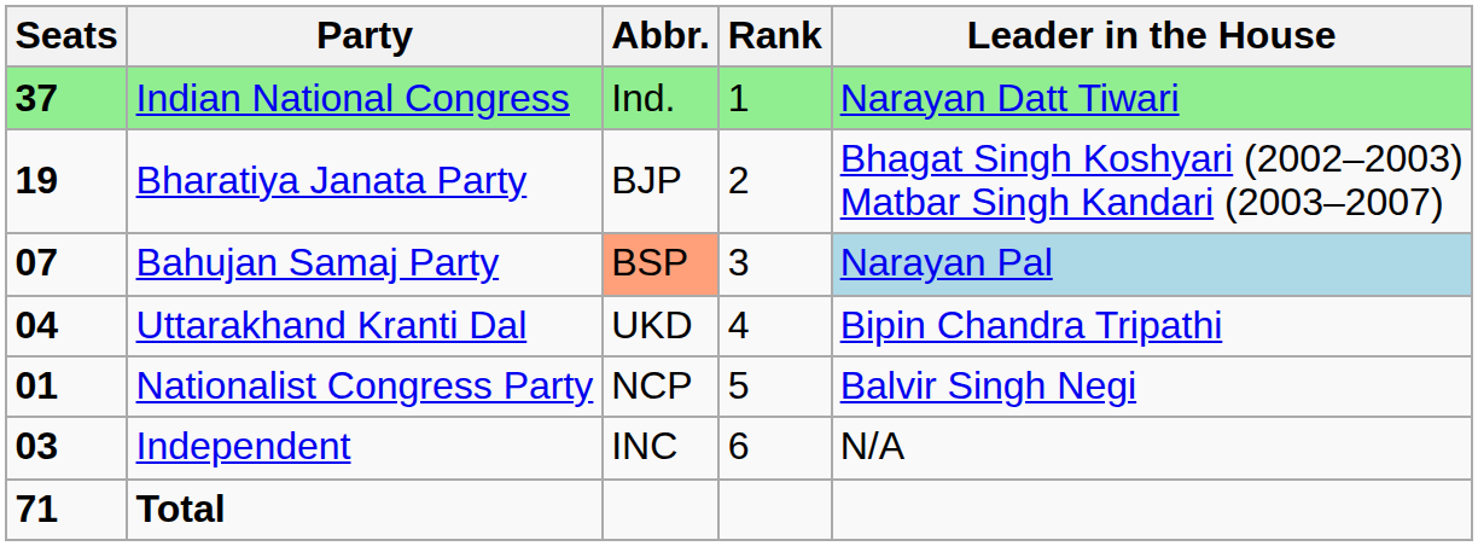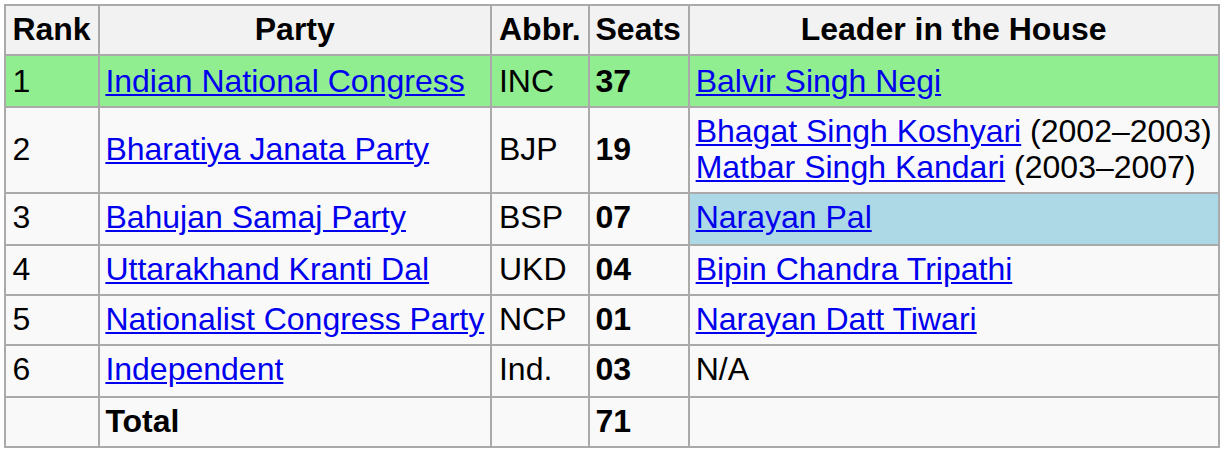columns swapped: Rank <-> Seats
Indian National Congress | Abbr.: Ind. -> INC
Indian National Congress | Leader in the House: Narayan Datt Tiwari -> Balvir Singh Negi
Bahujan Samaj Party | Abbr.: lightsalmon background -> no background
Nationalist Congress Party | Leader in the House: Balvir Singh Negi -> Narayan Datt Tiwari
Independent | Abbr.: INC -> Ind.
